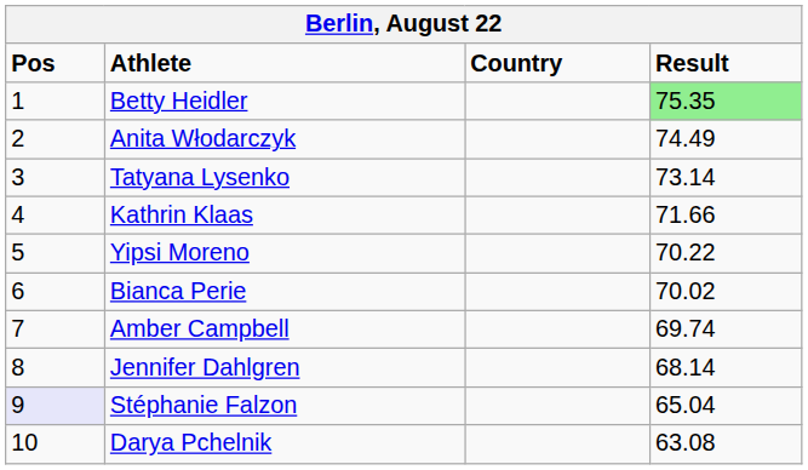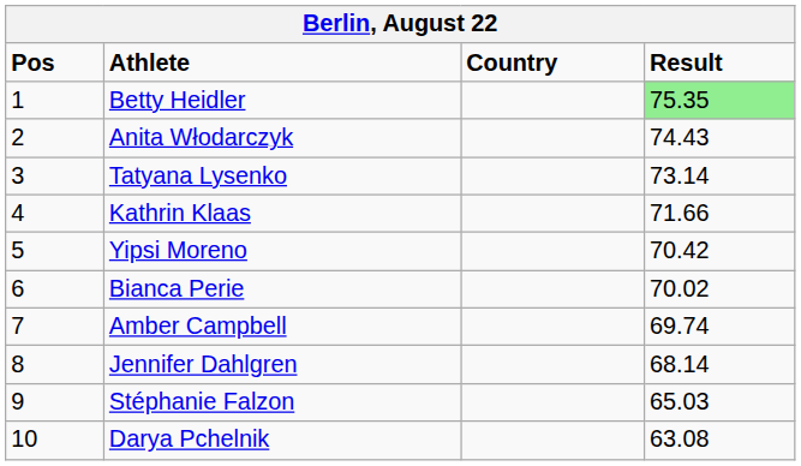Anita Włodarczyk | Result: 74.49 -> 74.43
Yipsi Moreno | Result: 70.22 -> 70.42
Stéphanie Falzon | Pos: lavender background -> no background
Stéphanie Falzon | Result: 65.04 -> 65.03
